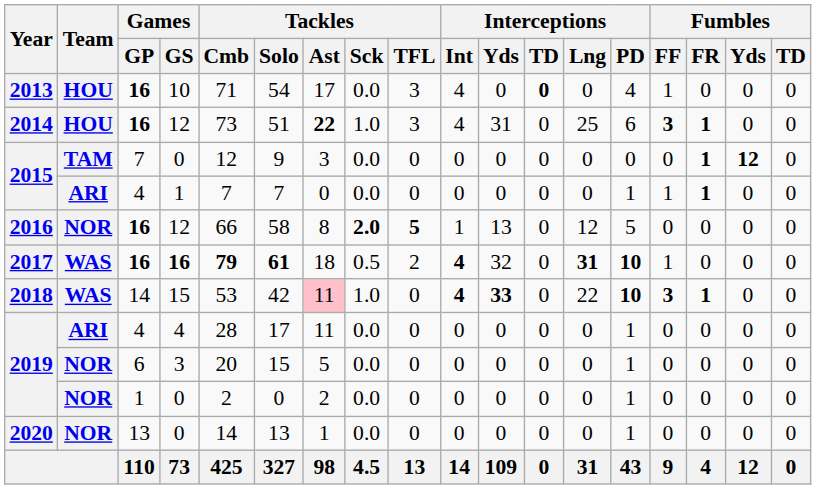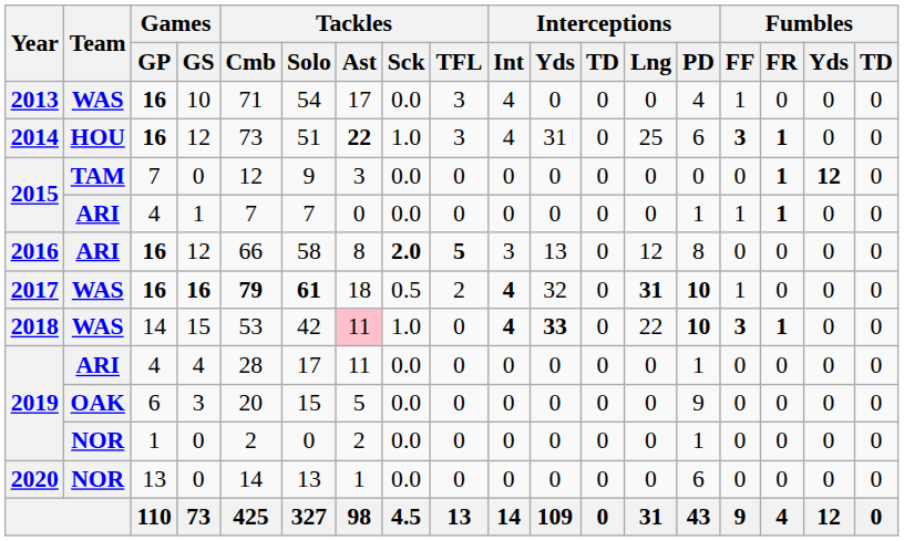2013 | Team: HOU -> WAS
2013 | Interceptions / TD: bold -> normal
2016 | Team: NOR -> ARI
2016 | Interceptions / Int: 1 -> 3
2016 | Interceptions / PD: 5 -> 8
2019 / 3 | Team: NOR -> OAK
2019 / 3 | Interceptions / PD: 1 -> 9
2020 | Interceptions / PD: 1 -> 6
